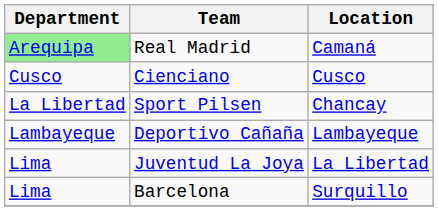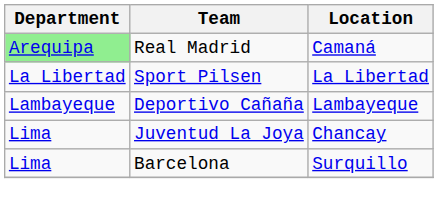- row: Cusco | Cienciano | Cusco
Sport Pilsen | Location: Chancay -> La Libertad
Juventud La Joya | Location: La Libertad -> Chancay
